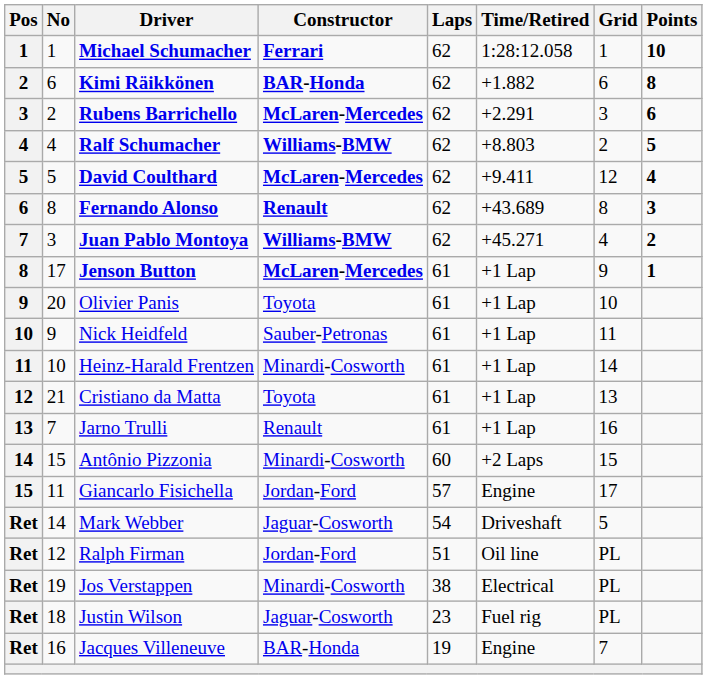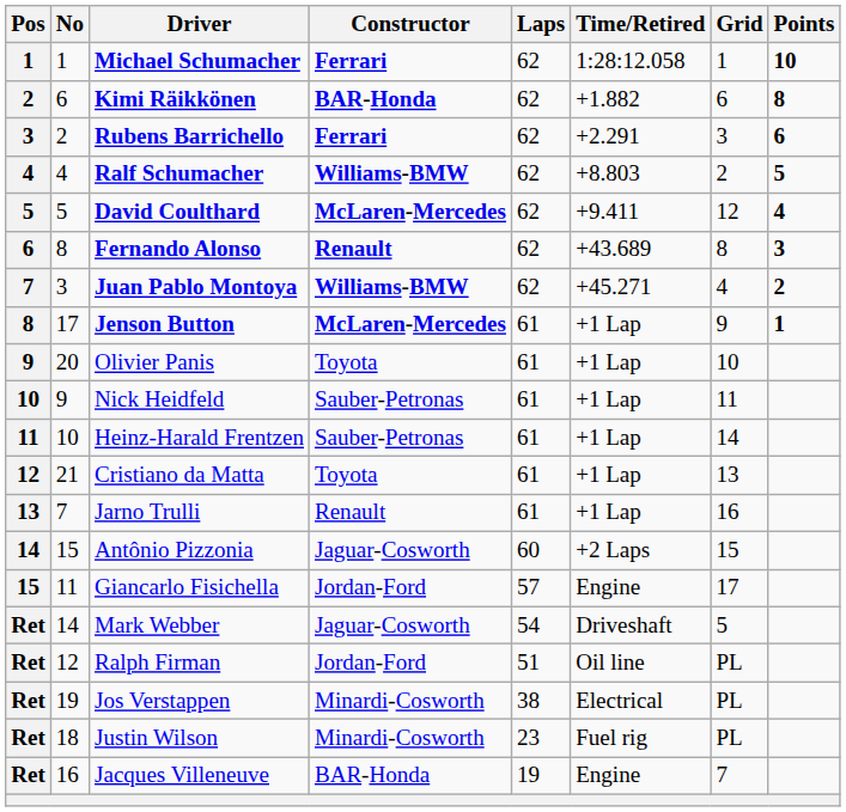Rubens Barrichello | Constructor: McLaren-Mercedes -> Ferrari
Heinz-Harald Frentzen | Constructor: Minardi-Cosworth -> Sauber-Petronas
Antônio Pizzonia | Constructor: Minardi-Cosworth -> Jaguar-Cosworth
Justin Wilson | Constructor: Jaguar-Cosworth -> Minardi-Cosworth
